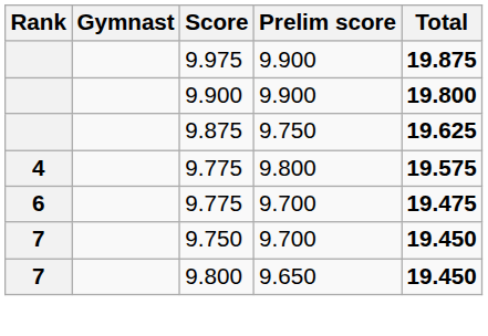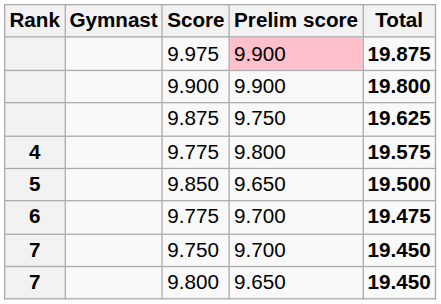9.975 | Prelim score: no background -> pink background
+ row: 5 | 9.850 | 9.650 | 19.500
